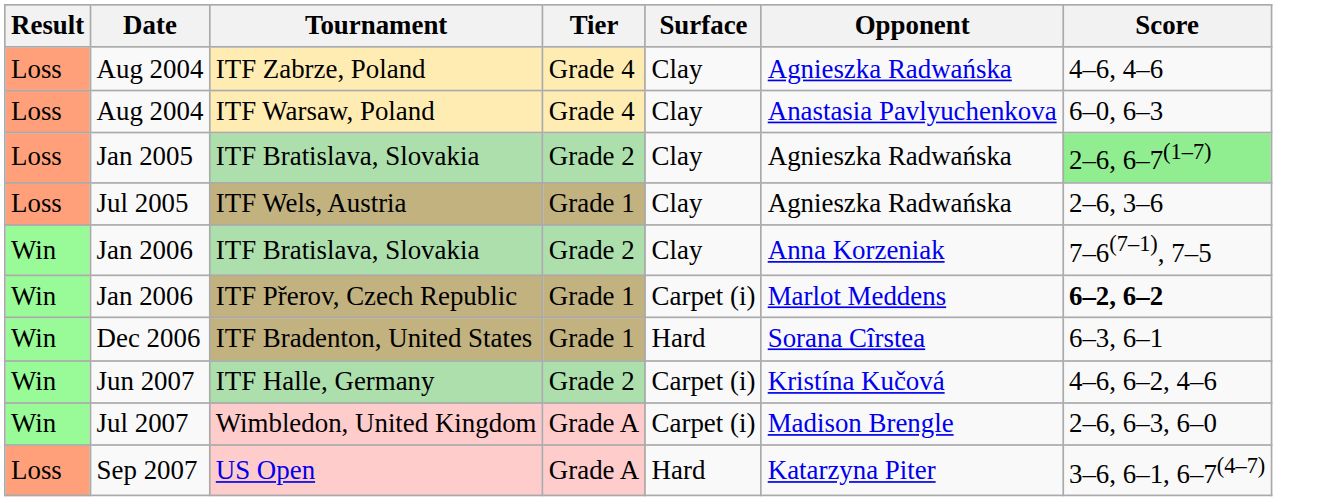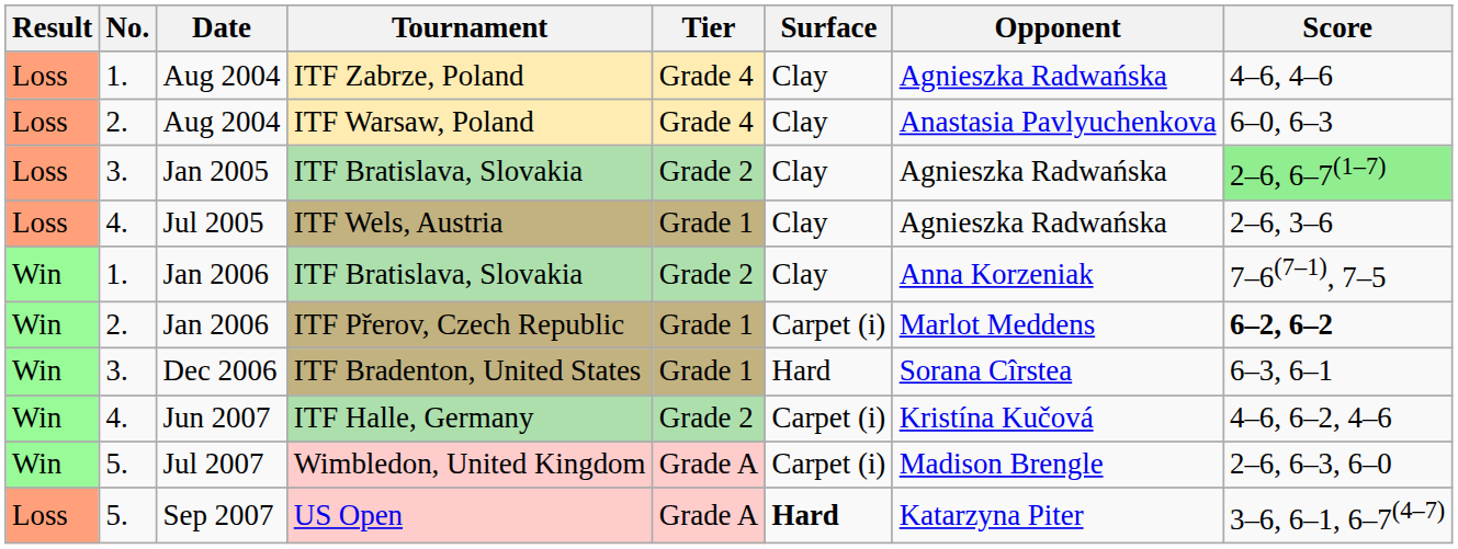+ column: No. | 1. | 2. | 3. | 4. | 1. | 2. | 3. | 4. | 5. | 5.
US Open | Surface: normal -> bold
